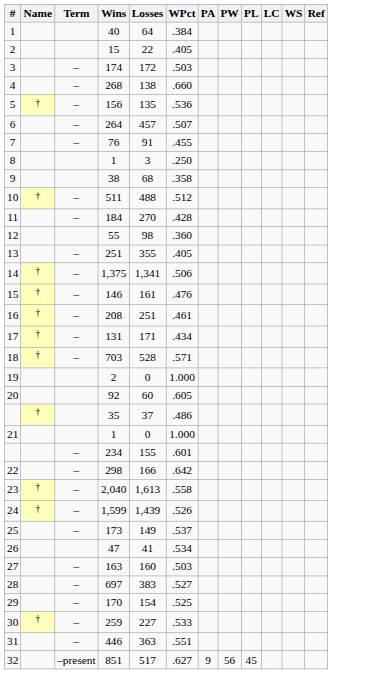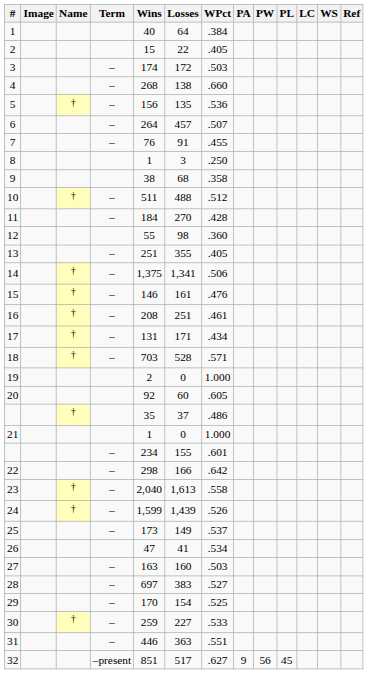+ column: Image
